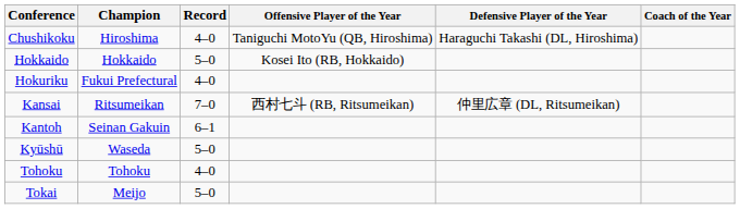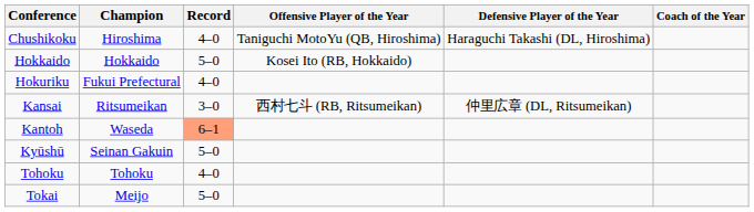Kansai | Record: 7–0 -> 3–0
Kantoh | Champion: Seinan Gakuin -> Waseda
Kantoh | Record: no background -> lightsalmon background
Kyūshū | Champion: Waseda -> Seinan Gakuin
